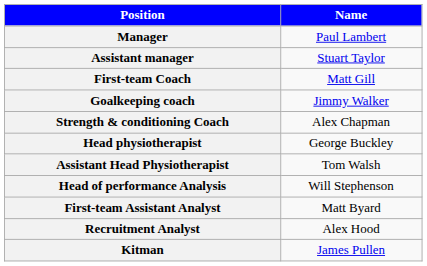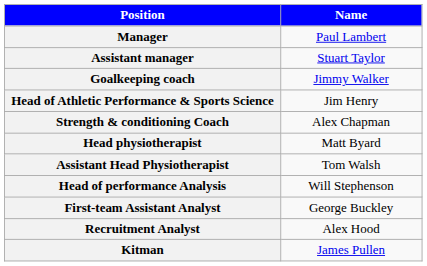- row: First-team Coach | Matt Gill
+ row: Head of Athletic Performance & Sports Science | Jim Henry
Head physiotherapist | Name: George Buckley -> Matt Byard
First-team Assistant Analyst | Name: Matt Byard -> George Buckley
